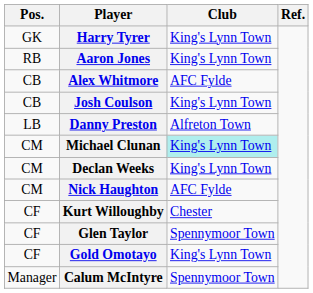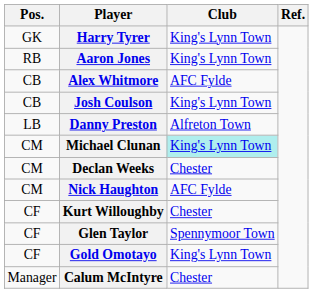Declan Weeks | Club: King's Lynn Town -> Chester
Calum McIntyre | Club: Spennymoor Town -> Chester
